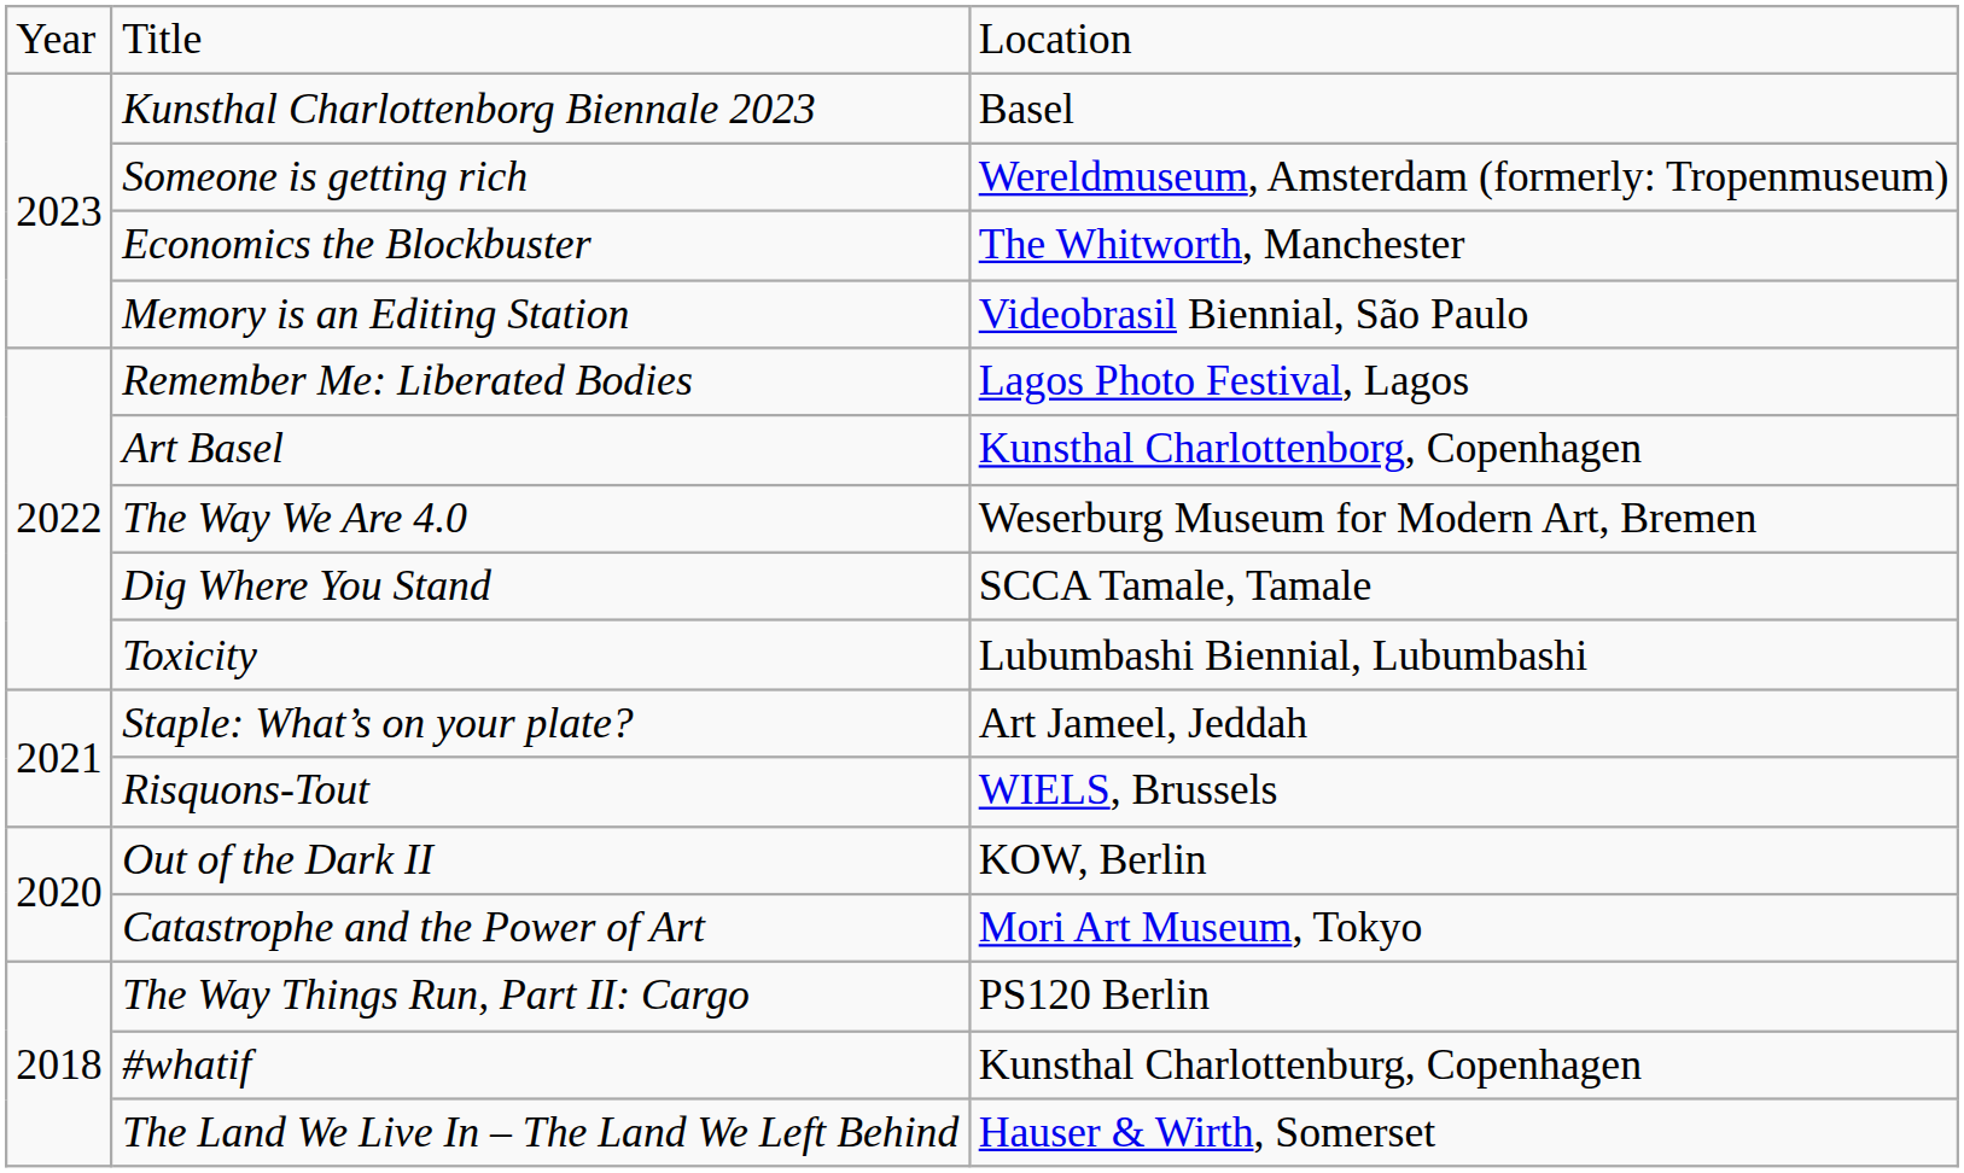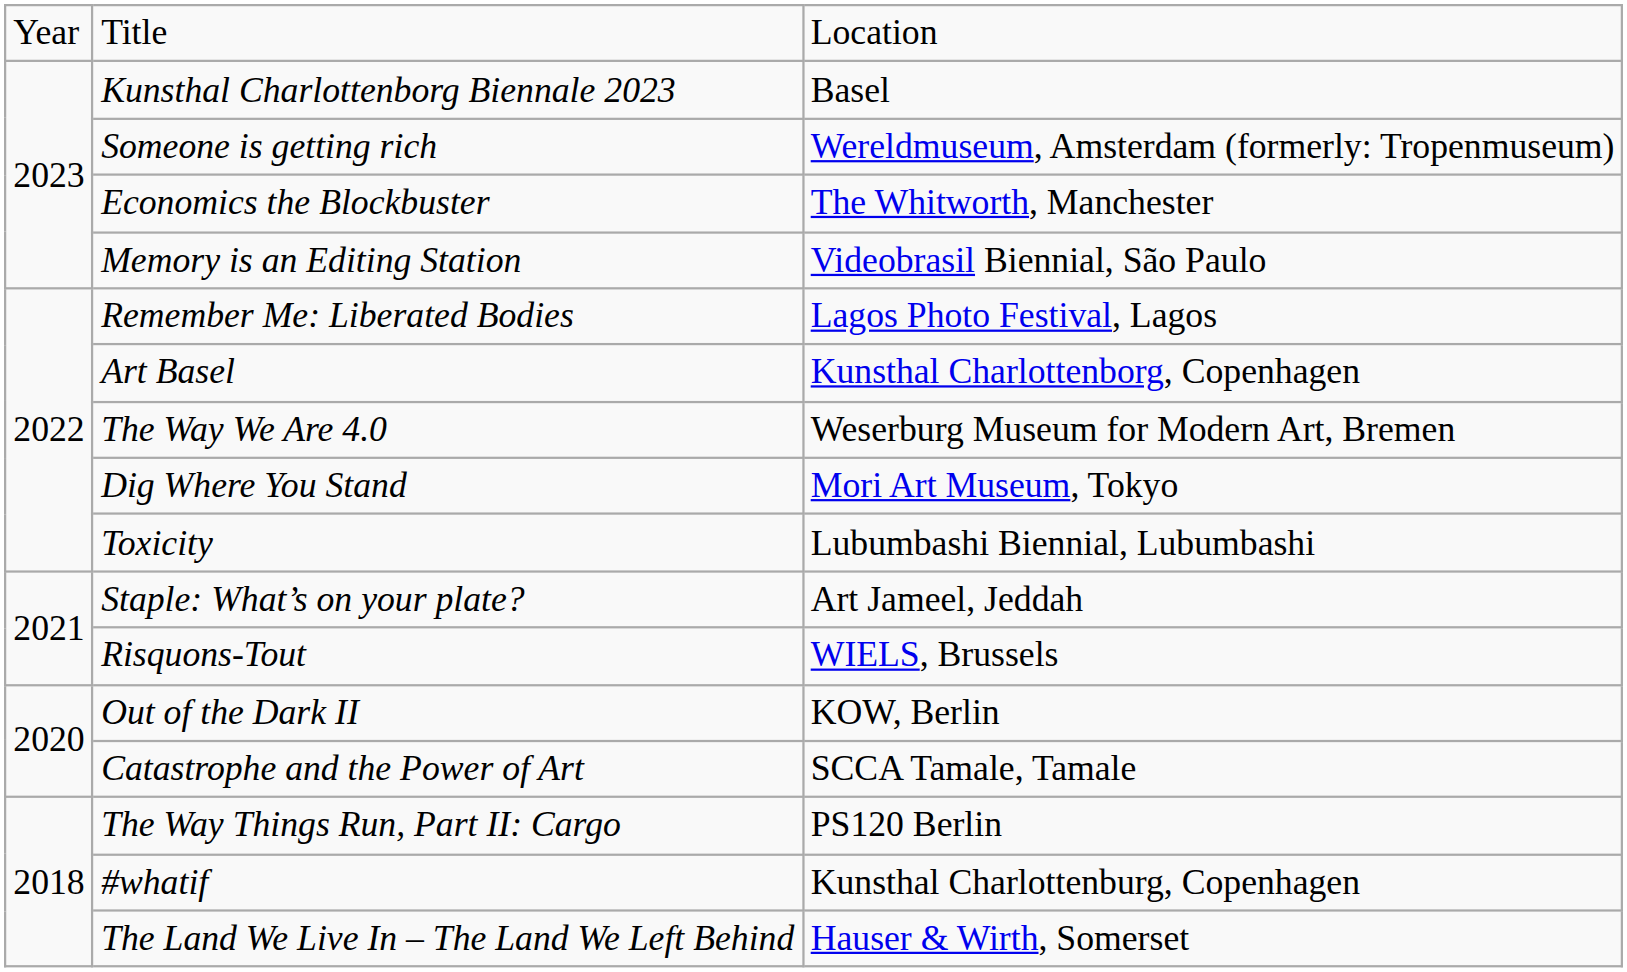Dig Where You Stand | column 3: SCCA Tamale, Tamale -> Mori Art Museum, Tokyo
Catastrophe and the Power of Art | column 3: Mori Art Museum, Tokyo -> SCCA Tamale, Tamale
